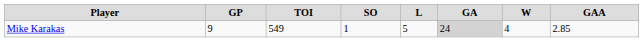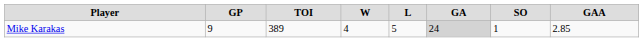columns swapped: W <-> SO
Mike Karakas | TOI: 549 -> 389
